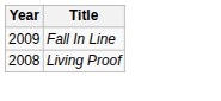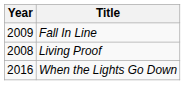+ row: 2016 | When the Lights Go Down
